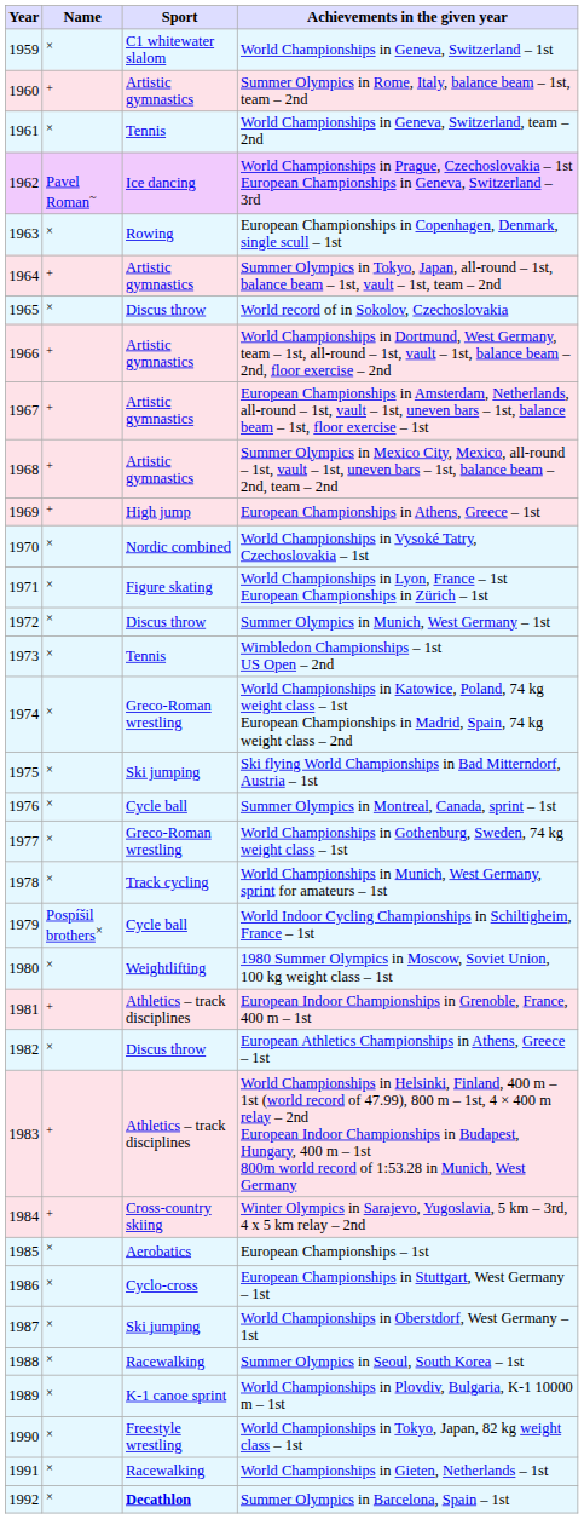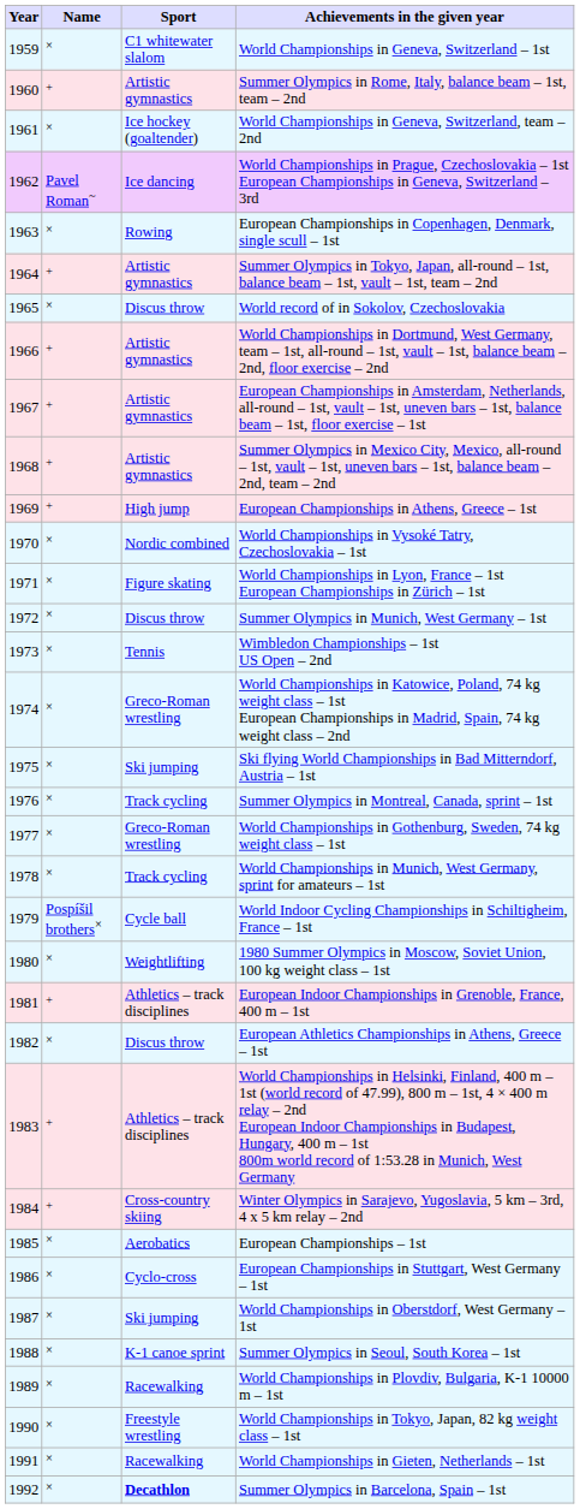World Championships in Geneva, Switzerland, team – 2nd | Sport: Tennis -> Ice hockey (goaltender)
Summer Olympics in Montreal, Canada, sprint – 1st | Sport: Cycle ball -> Track cycling
Summer Olympics in Seoul, South Korea – 1st | Sport: Racewalking -> K-1 canoe sprint
World Championships in Plovdiv, Bulgaria, K-1 10000 m – 1st | Sport: K-1 canoe sprint -> Racewalking
